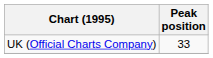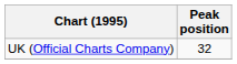UK (Official Charts Company) | Peak position: 33 -> 32
